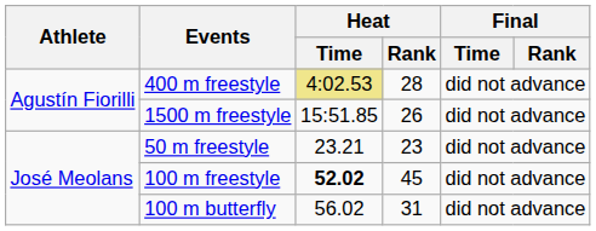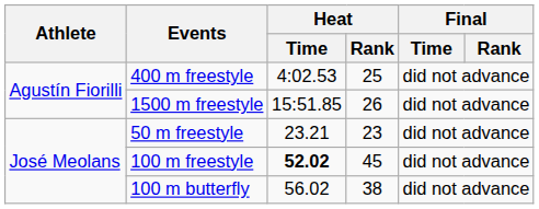400 m freestyle | Heat / Time: khaki background -> no background
400 m freestyle | Heat / Rank: 28 -> 25
100 m butterfly | Heat / Rank: 31 -> 38
